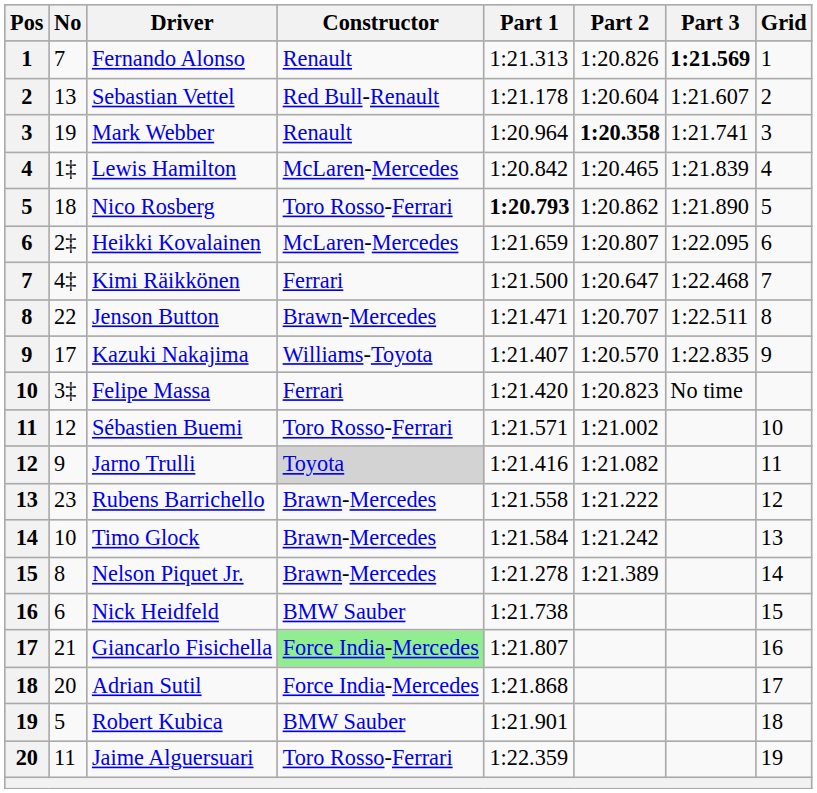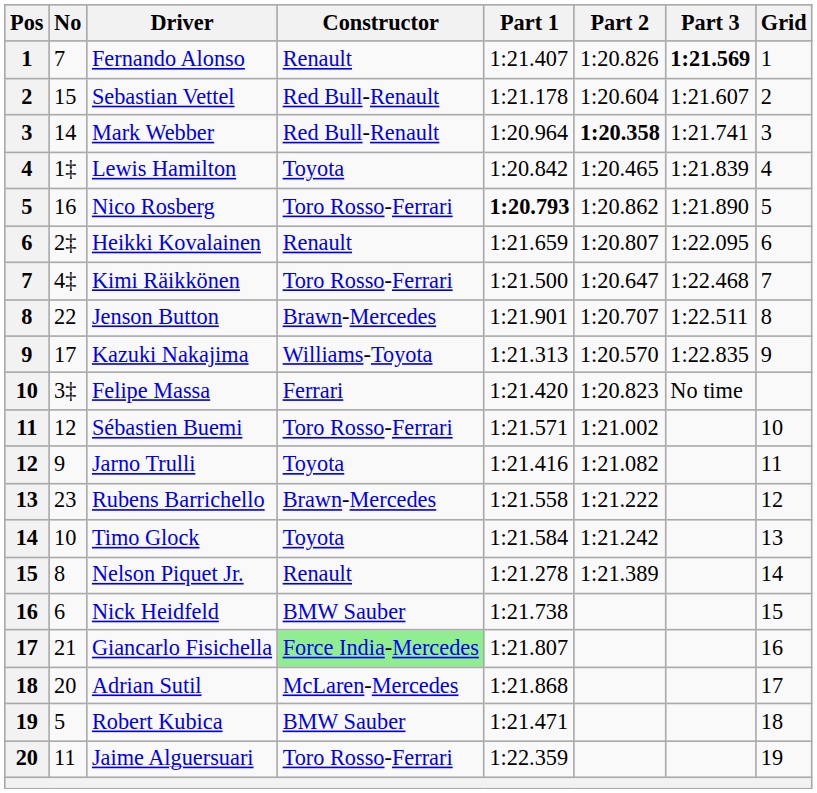Fernando Alonso | Part 1: 1:21.313 -> 1:21.407
Sebastian Vettel | No: 13 -> 15
Mark Webber | No: 19 -> 14
Mark Webber | Constructor: Renault -> Red Bull-Renault
Lewis Hamilton | Constructor: McLaren-Mercedes -> Toyota
Nico Rosberg | No: 18 -> 16
Heikki Kovalainen | Constructor: McLaren-Mercedes -> Renault
Kimi Räikkönen | Constructor: Ferrari -> Toro Rosso-Ferrari
Jenson Button | Part 1: 1:21.471 -> 1:21.901
Kazuki Nakajima | Part 1: 1:21.407 -> 1:21.313
Jarno Trulli | Constructor: lightgrey background -> no background
Timo Glock | Constructor: Brawn-Mercedes -> Toyota
Nelson Piquet Jr. | Constructor: Brawn-Mercedes -> Renault
Adrian Sutil | Constructor: Force India-Mercedes -> McLaren-Mercedes
Robert Kubica | Part 1: 1:21.901 -> 1:21.471
